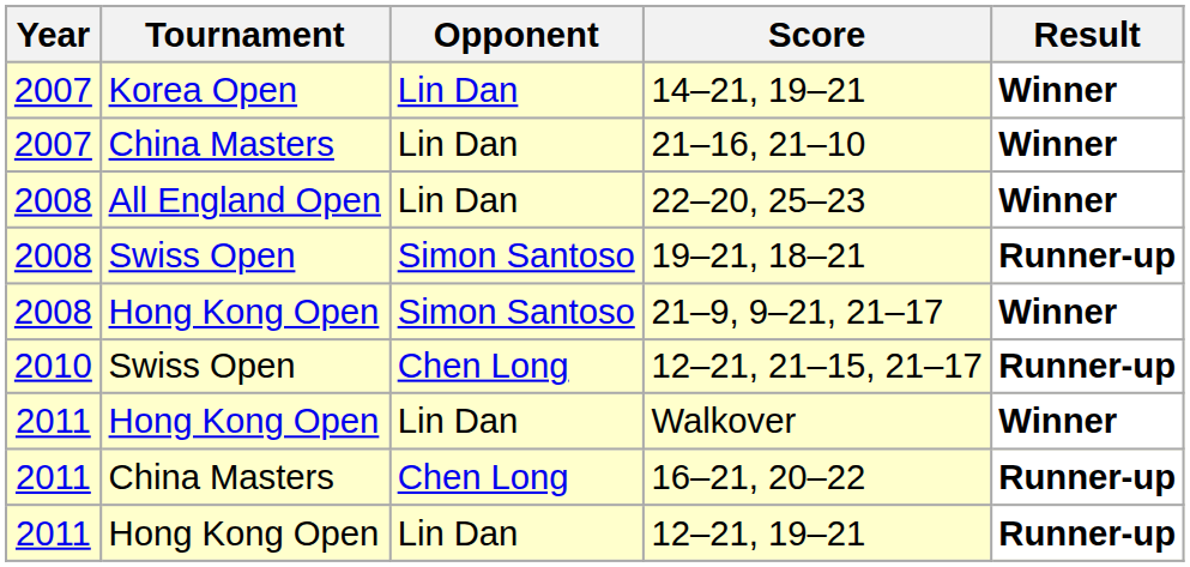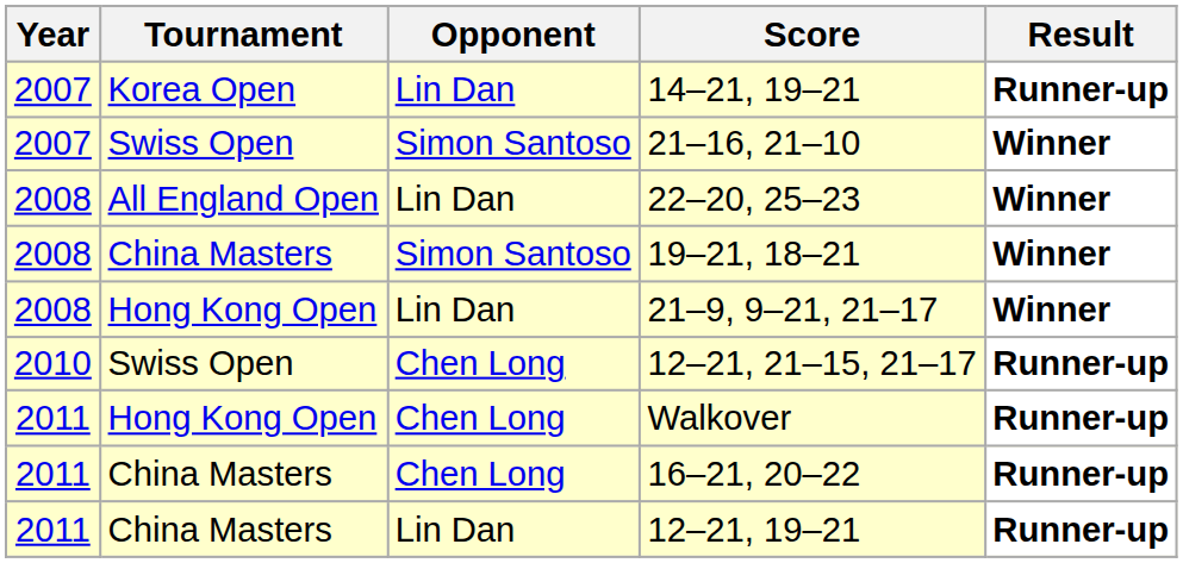14–21, 19–21 | Result: Winner -> Runner-up
21–16, 21–10 | Tournament: China Masters -> Swiss Open
21–16, 21–10 | Opponent: Lin Dan -> Simon Santoso
19–21, 18–21 | Tournament: Swiss Open -> China Masters
19–21, 18–21 | Result: Runner-up -> Winner
21–9, 9–21, 21–17 | Opponent: Simon Santoso -> Lin Dan
Walkover | Opponent: Lin Dan -> Chen Long
Walkover | Result: Winner -> Runner-up
12–21, 19–21 | Tournament: Hong Kong Open -> China Masters
